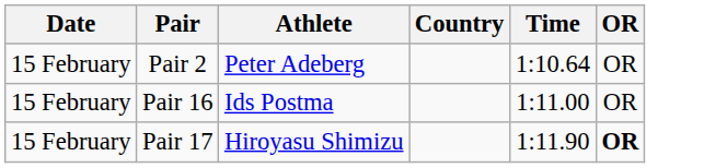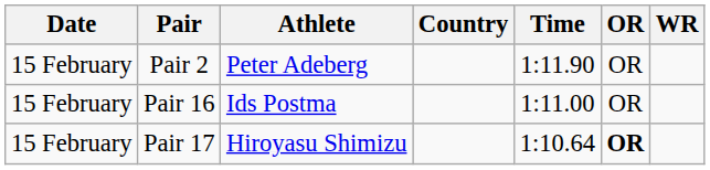+ column: WR
Pair 2 | Time: 1:10.64 -> 1:11.90
Pair 17 | Time: 1:11.90 -> 1:10.64
